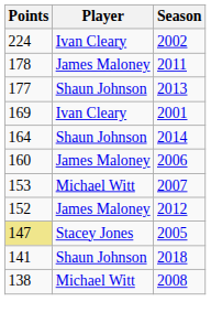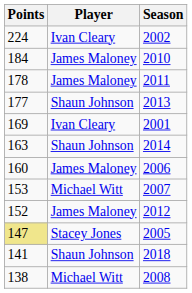+ row: 184 | James Maloney | 2010
2014 | Points: 164 -> 163
